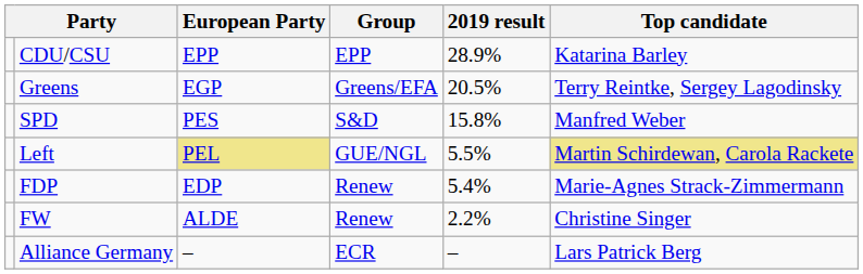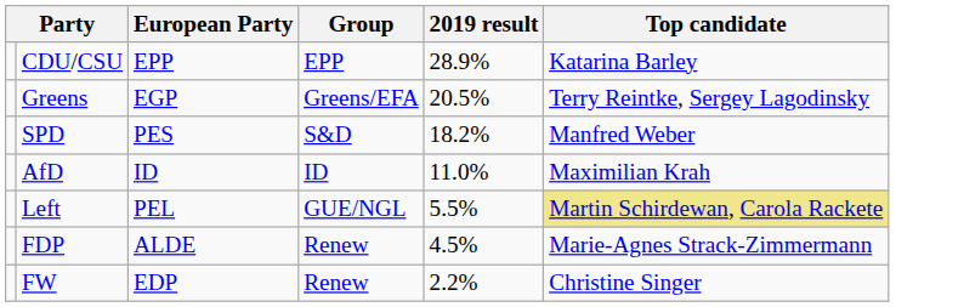SPD | 2019 result: 15.8% -> 18.2%
+ row: AfD | ID | ID | 11.0% | Maximilian Krah
Left | European Party: khaki background -> no background
FDP | European Party: EDP -> ALDE
FDP | 2019 result: 5.4% -> 4.5%
FW | European Party: ALDE -> EDP
- row: Alliance Germany | – | ECR | – | Lars Patrick Berg
